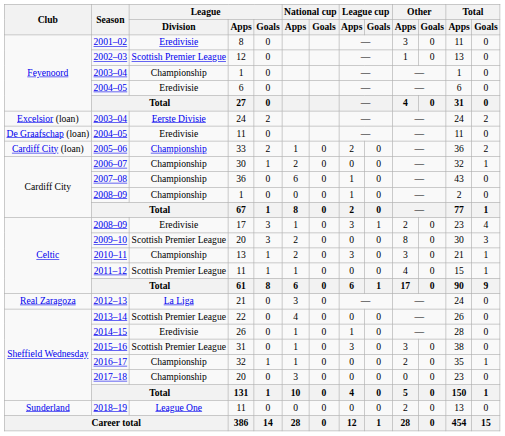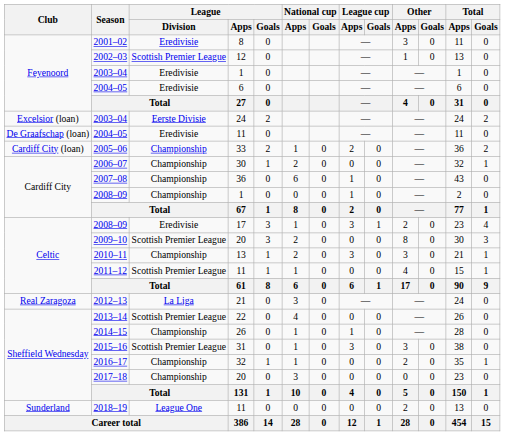2003–04 / 1 | League / Division: Championship -> Eredivisie
2014–15 | League / Division: Eredivisie -> Championship
